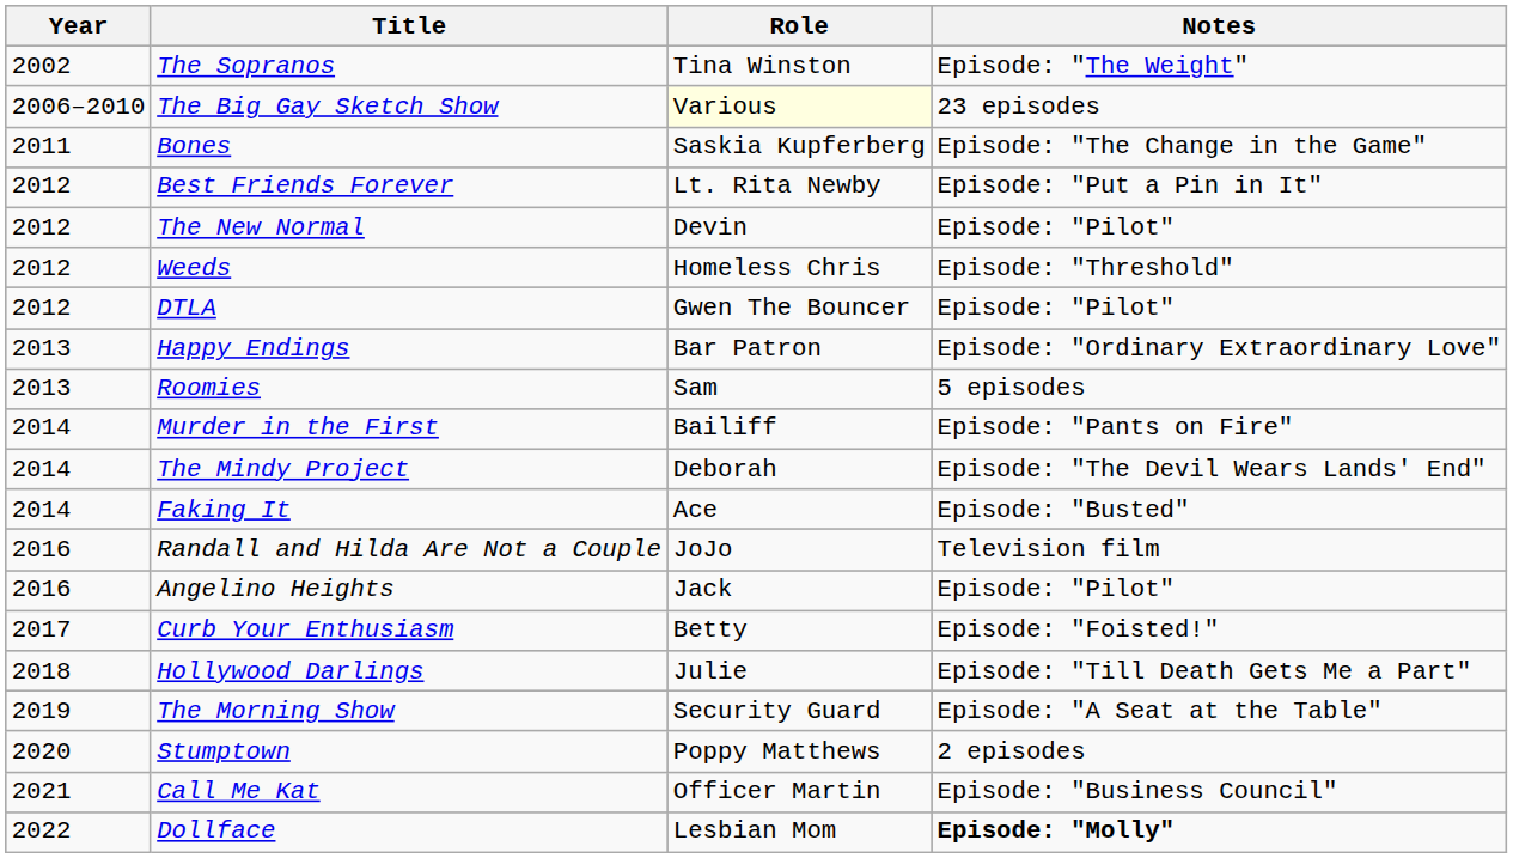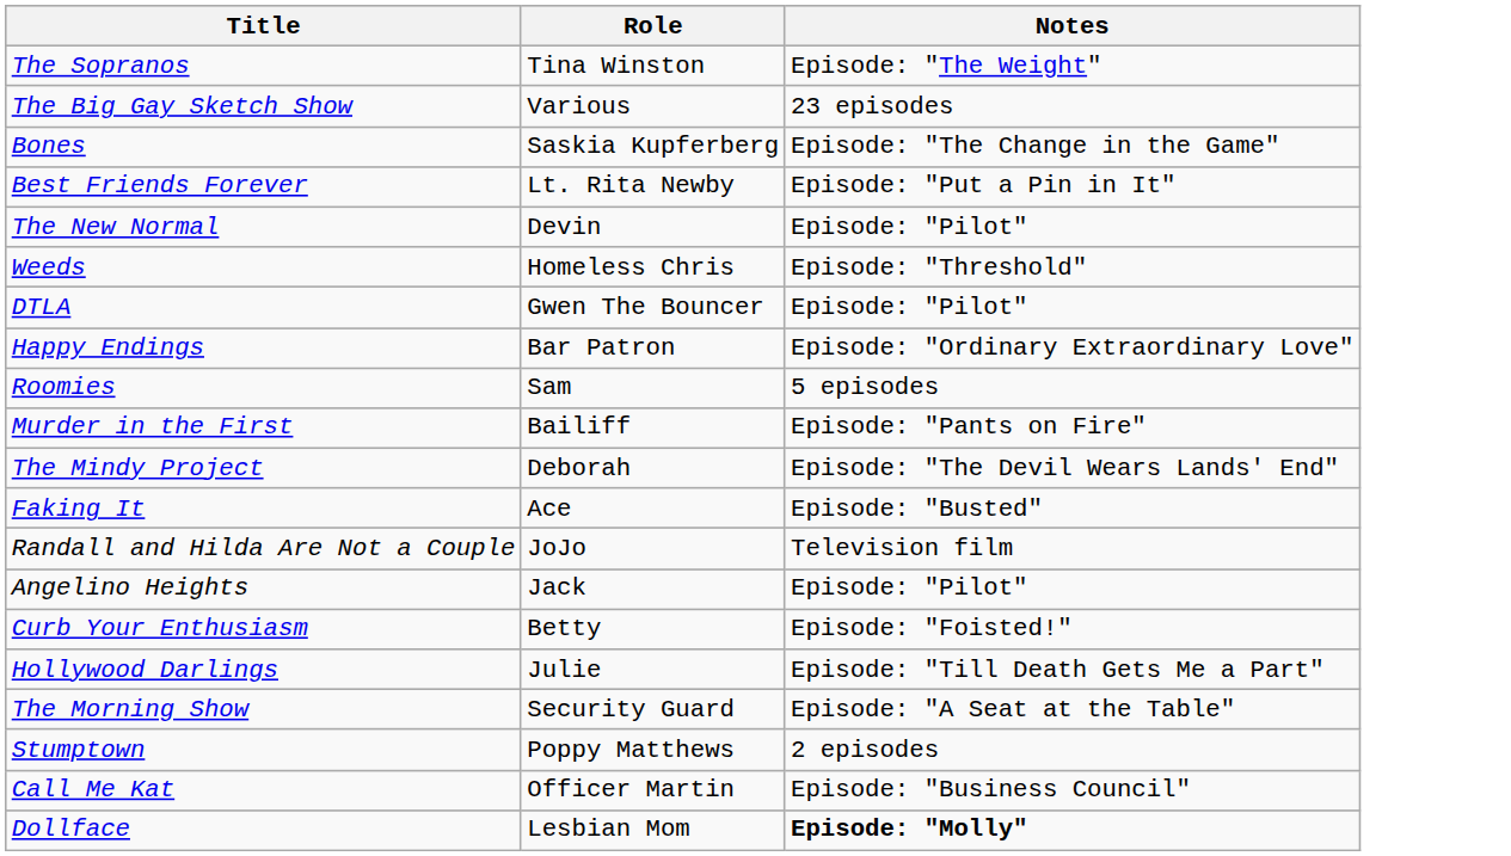- column: Year | 2002 | 2006–2010 | 2011 | 2012 | 2012 | 2012 | 2012 | 2013 | 2013 | 2014 | 2014 | 2014 | 2016 | 2016 | 2017 | 2018 | 2019 | 2020 | 2021 | 2022
The Big Gay Sketch Show | Role: lightyellow background -> no background
